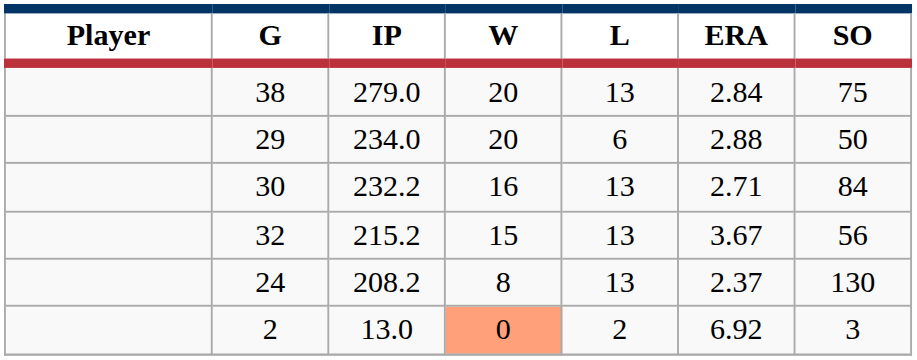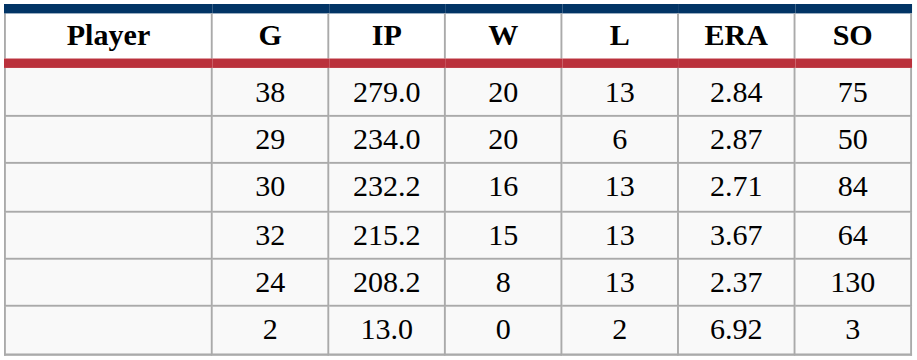234.0 | ERA: 2.88 -> 2.87
215.2 | SO: 56 -> 64
13.0 | W: lightsalmon background -> no background
